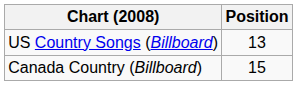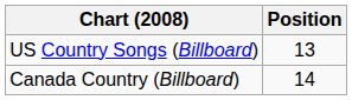Canada Country (Billboard) | Position: 15 -> 14
